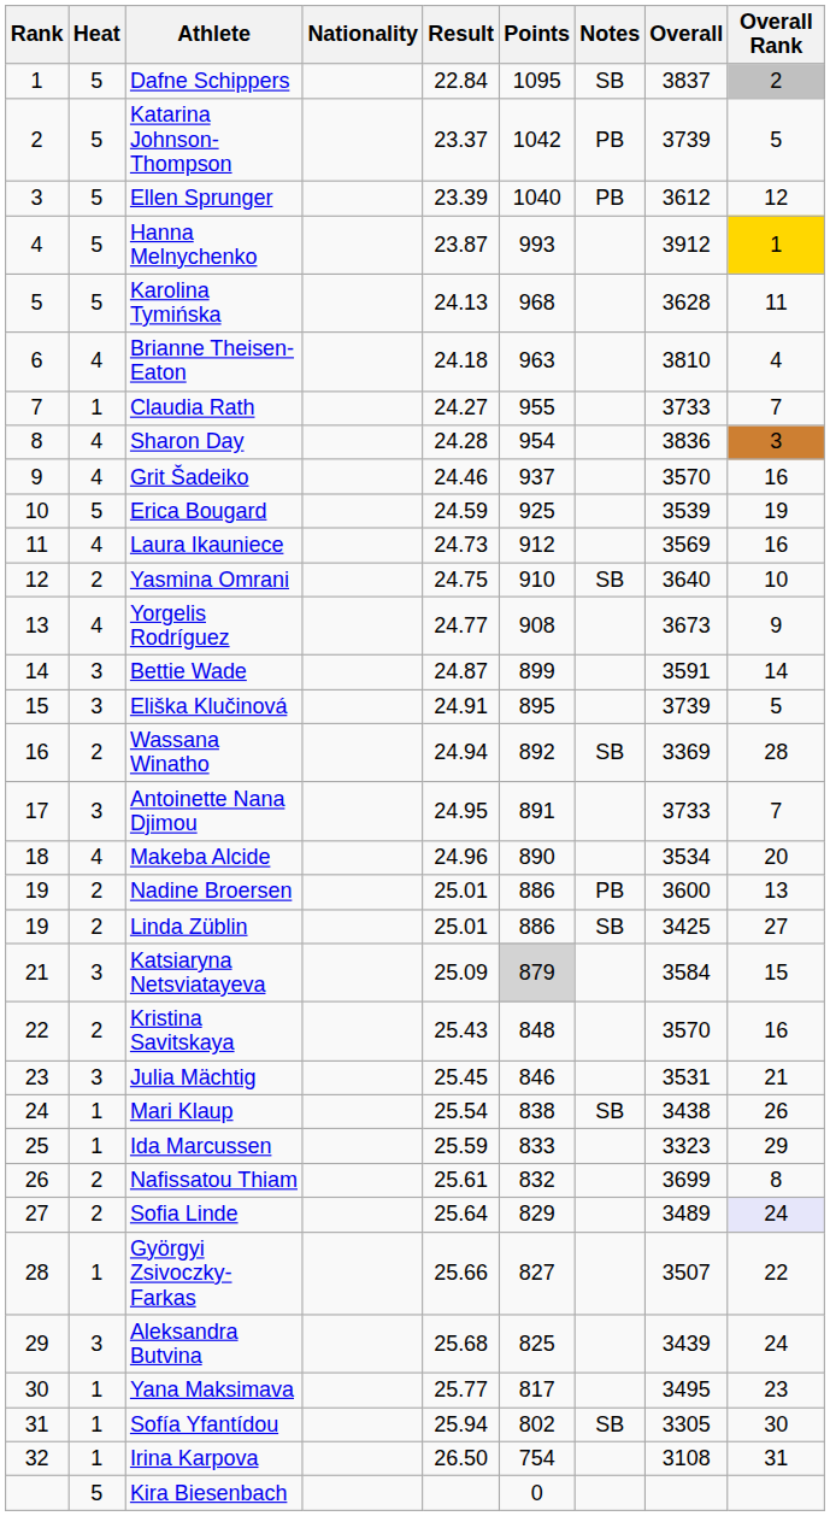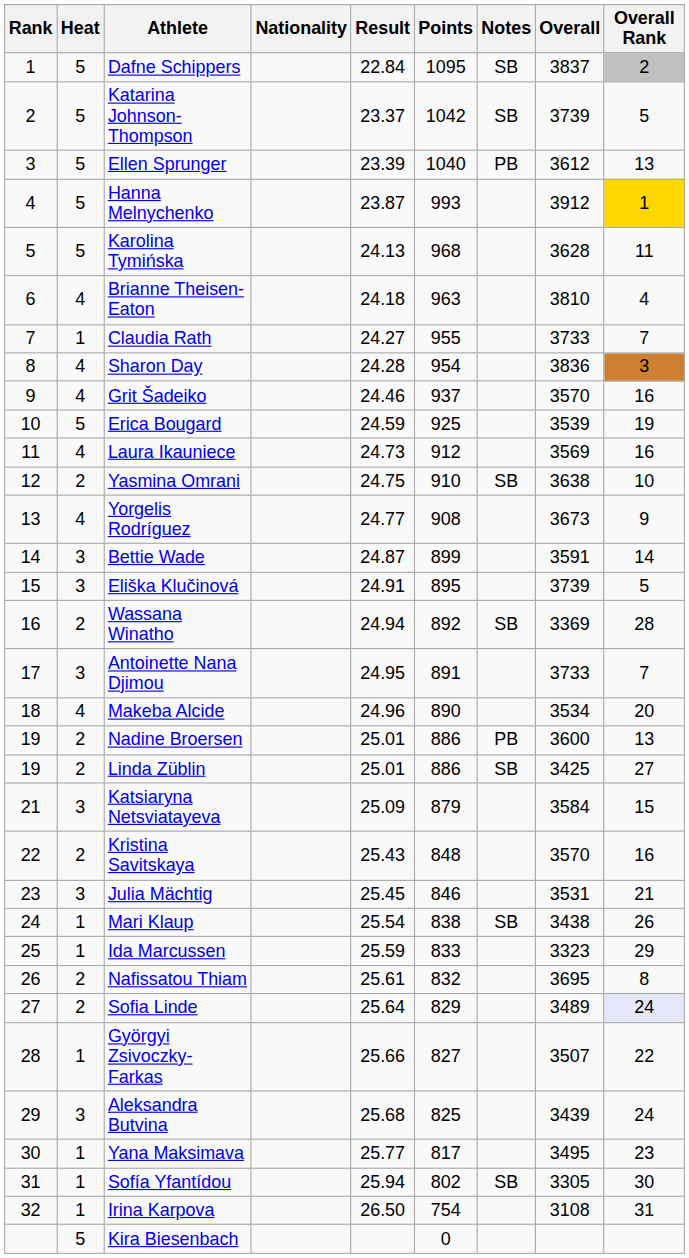Katarina Johnson-Thompson | Notes: PB -> SB
Ellen Sprunger | Overall Rank: 12 -> 13
Yasmina Omrani | Overall: 3640 -> 3638
Katsiaryna Netsviatayeva | Points: lightgrey background -> no background
Nafissatou Thiam | Overall: 3699 -> 3695
